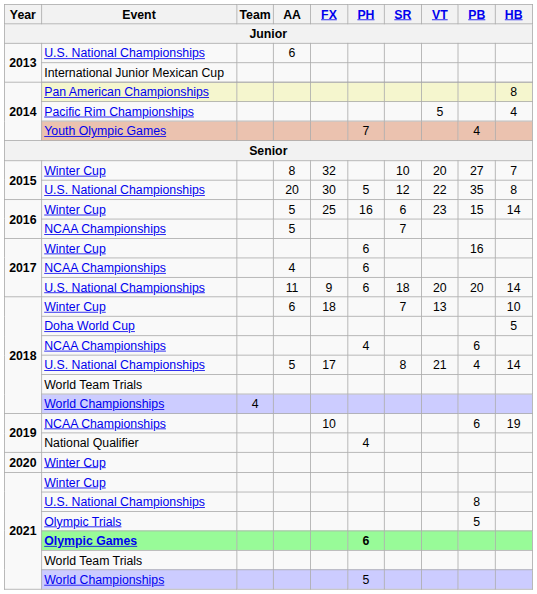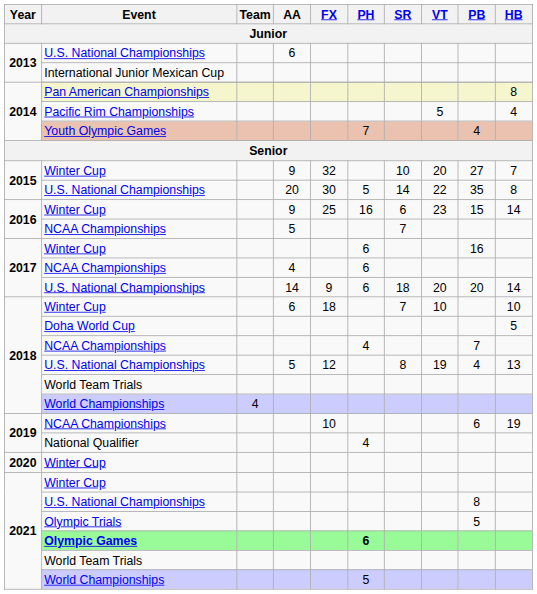2015 / Winter Cup | AA: 8 -> 9
2015 / U.S. National Championships | SR: 12 -> 14
2016 / Winter Cup | AA: 5 -> 9
2017 / U.S. National Championships | AA: 11 -> 14
2018 / Winter Cup | VT: 13 -> 10
2018 / NCAA Championships | PB: 6 -> 7
2018 / U.S. National Championships | FX: 17 -> 12
2018 / U.S. National Championships | VT: 21 -> 19
2018 / U.S. National Championships | HB: 14 -> 13
